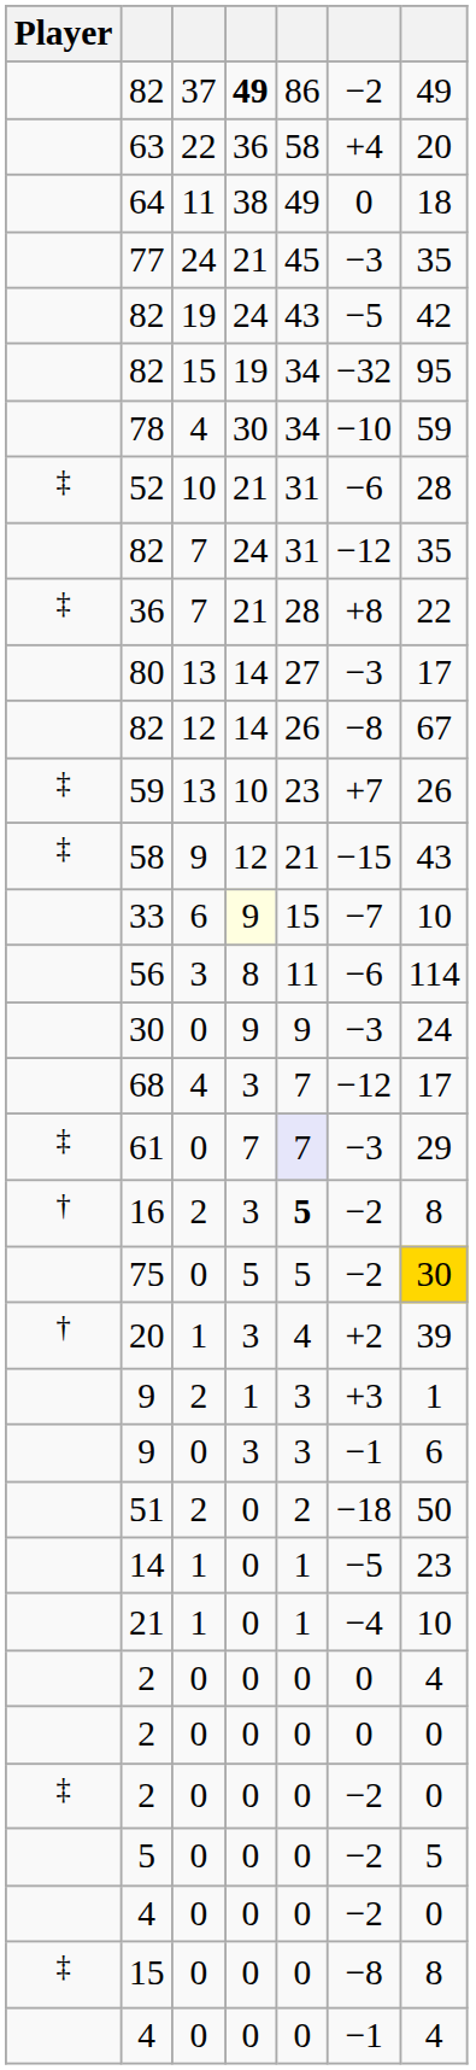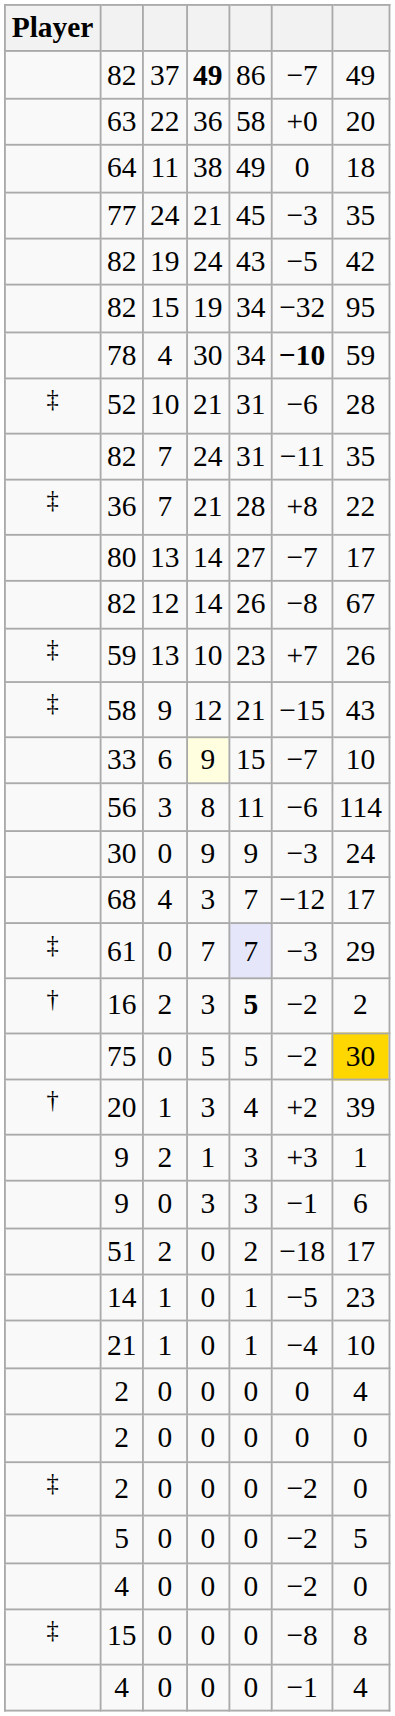82 / 37 | column 6: −2 -> −7
63 | column 6: +4 -> +0
78 | column 6: normal -> bold
82 / 7 | column 6: −12 -> −11
80 | column 6: −3 -> −7
16 | column 7: 8 -> 2
51 | column 7: 50 -> 17
